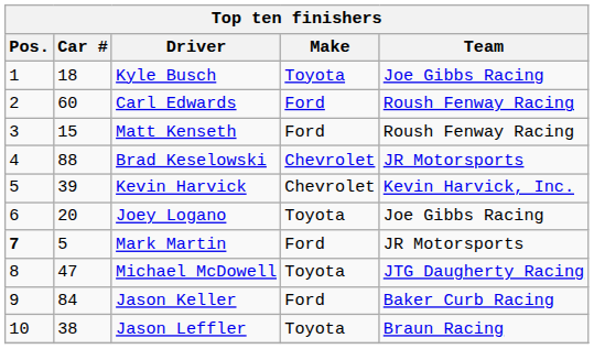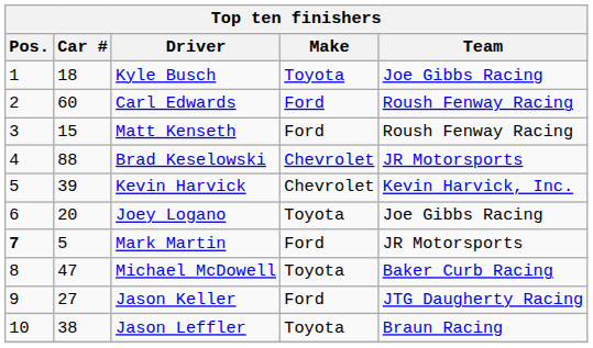Michael McDowell | Team: JTG Daugherty Racing -> Baker Curb Racing
Jason Keller | Car #: 84 -> 27
Jason Keller | Team: Baker Curb Racing -> JTG Daugherty Racing
